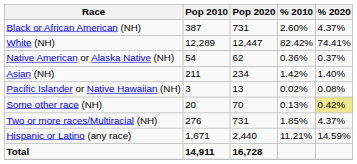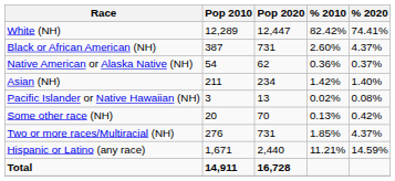rows swapped: White (NH) <-> Black or African American (NH)
Some other race (NH) | % 2020: khaki background -> no background
